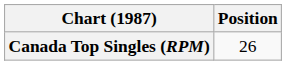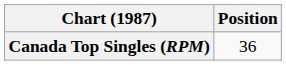Canada Top Singles (RPM) | Position: 26 -> 36
